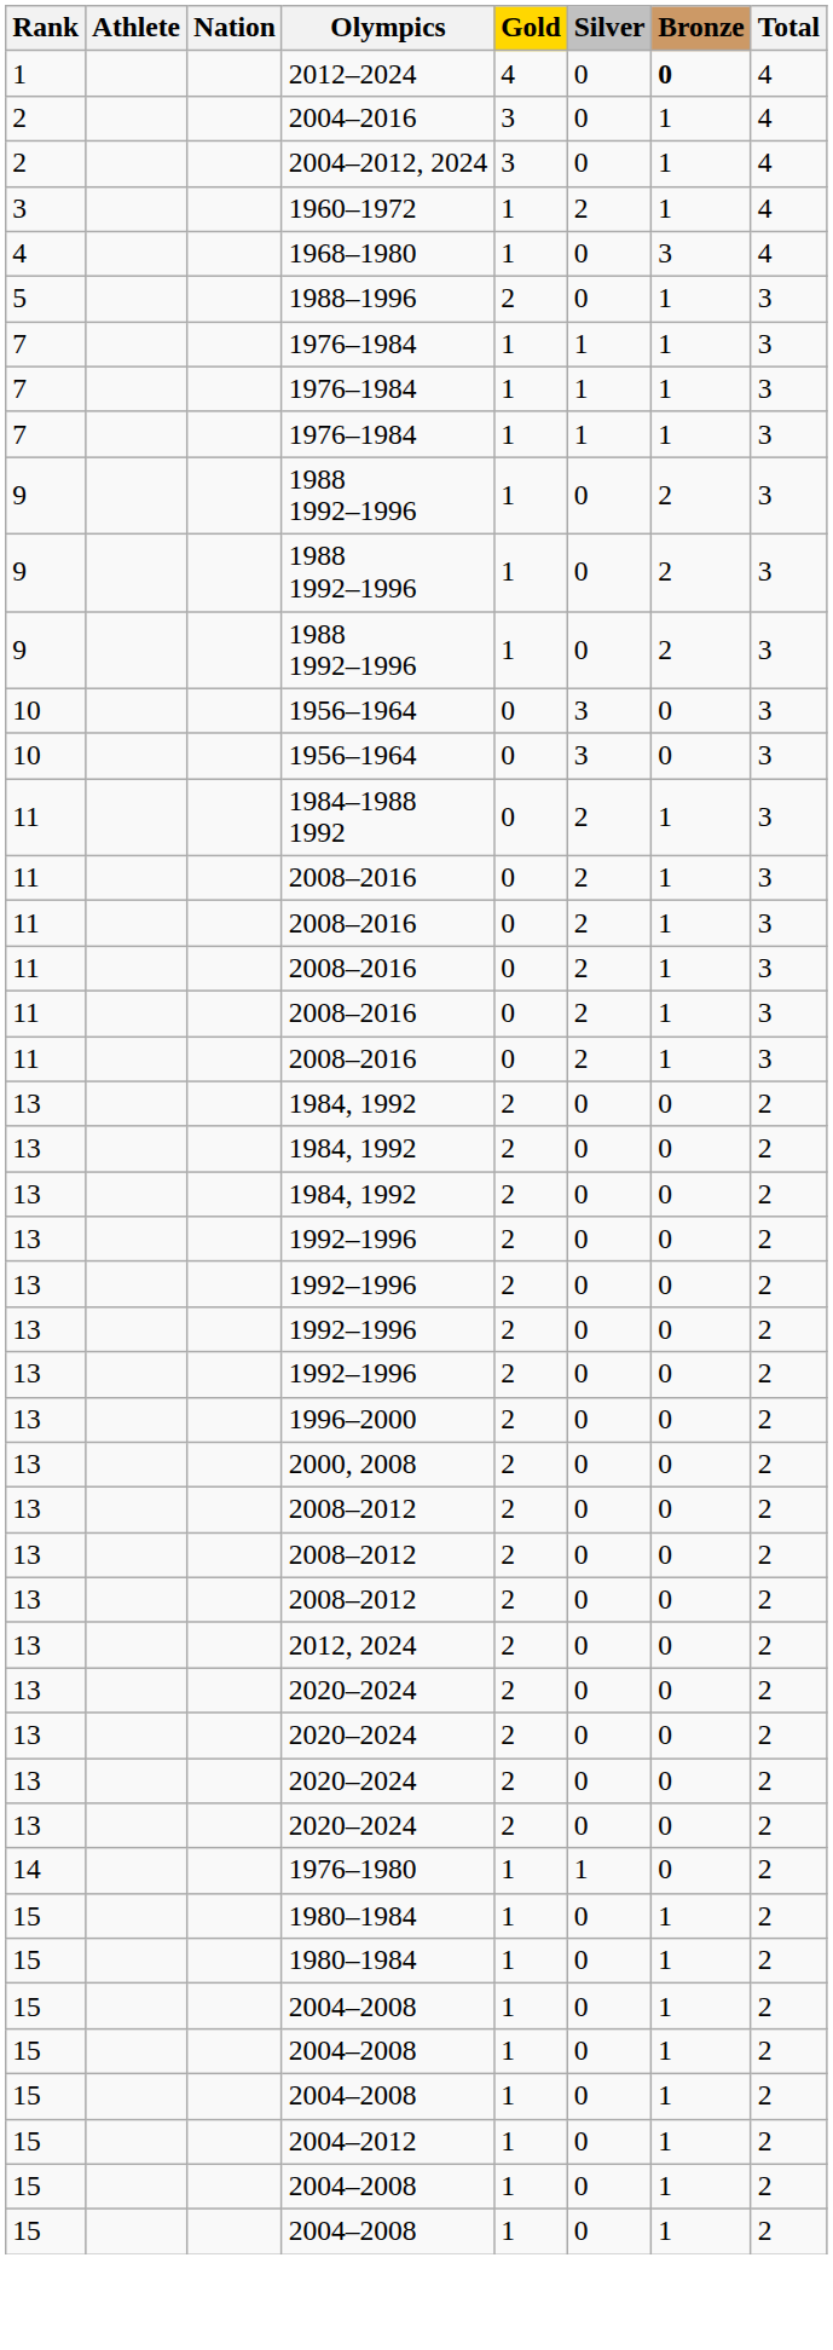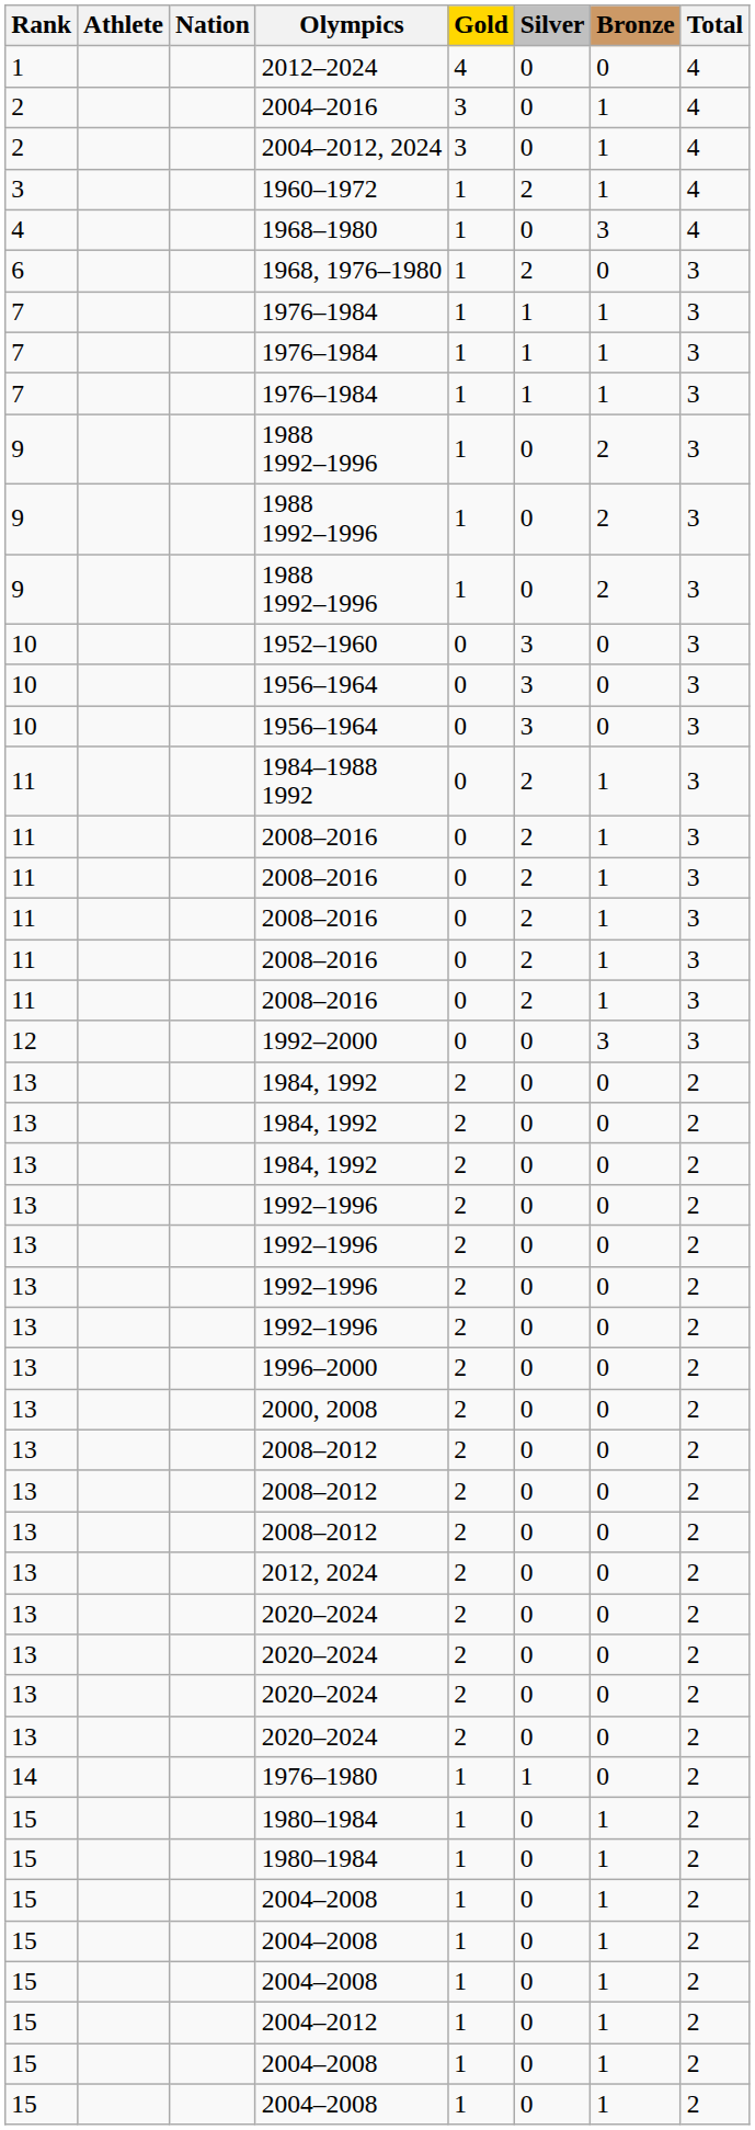2012–2024 | Bronze: bold -> normal
- row: 5 | 1988–1996 | 2 | 0 | 1 | 3
+ row: 6 | 1968, 1976–1980 | 1 | 2 | 0 | 3
+ row: 10 | 1952–1960 | 0 | 3 | 0 | 3
+ row: 12 | 1992–2000 | 0 | 0 | 3 | 3
